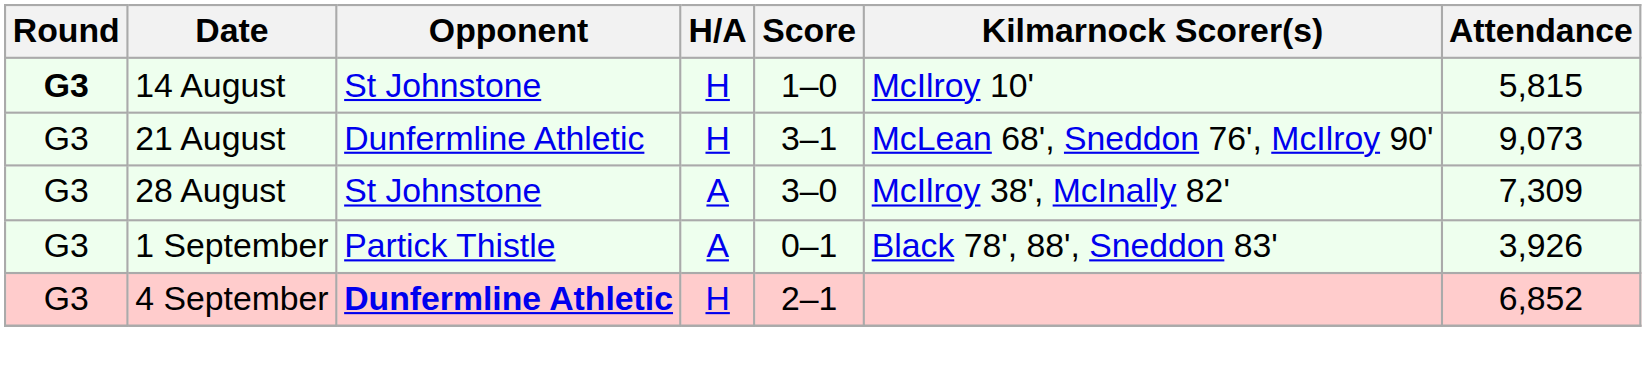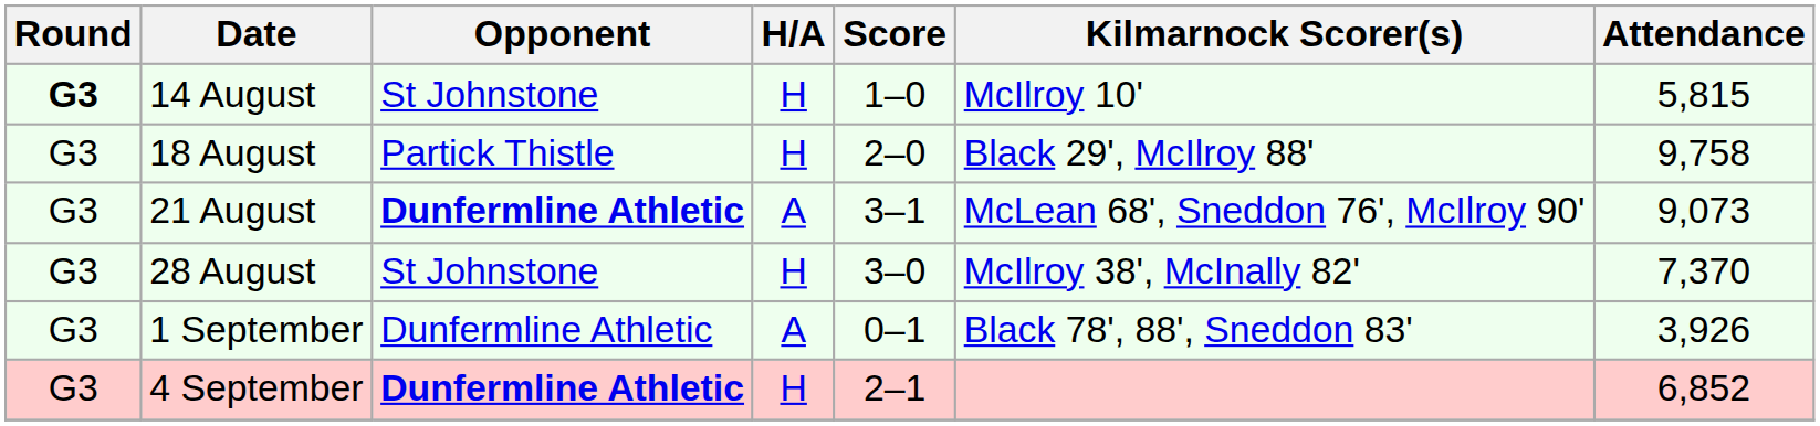+ row: G3 | 18 August | Partick Thistle | H | 2–0 | Black 29', McIlroy 88' | 9,758
21 August | Opponent: normal -> bold
21 August | H/A: H -> A
28 August | H/A: A -> H
28 August | Attendance: 7,309 -> 7,370
1 September | Opponent: Partick Thistle -> Dunfermline Athletic
